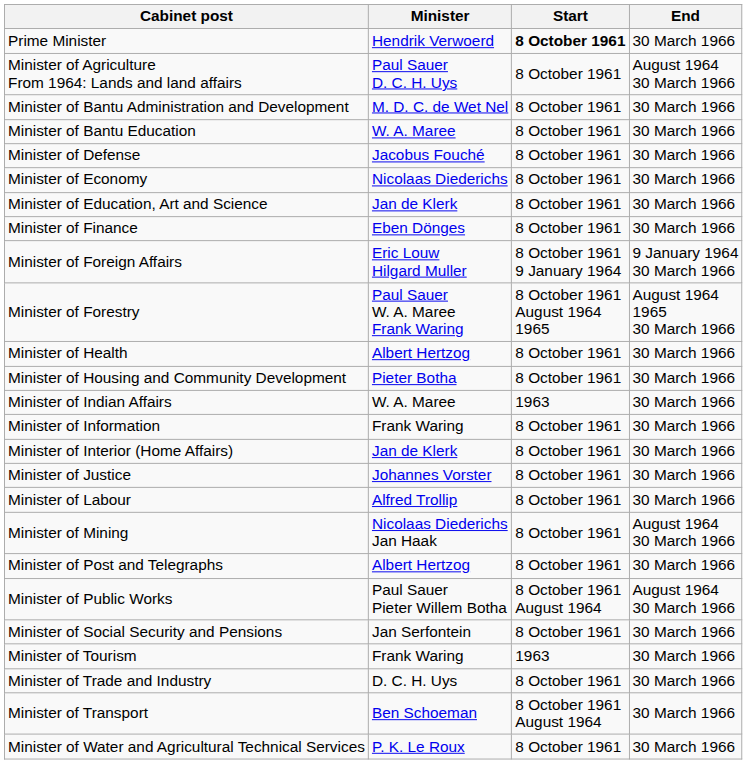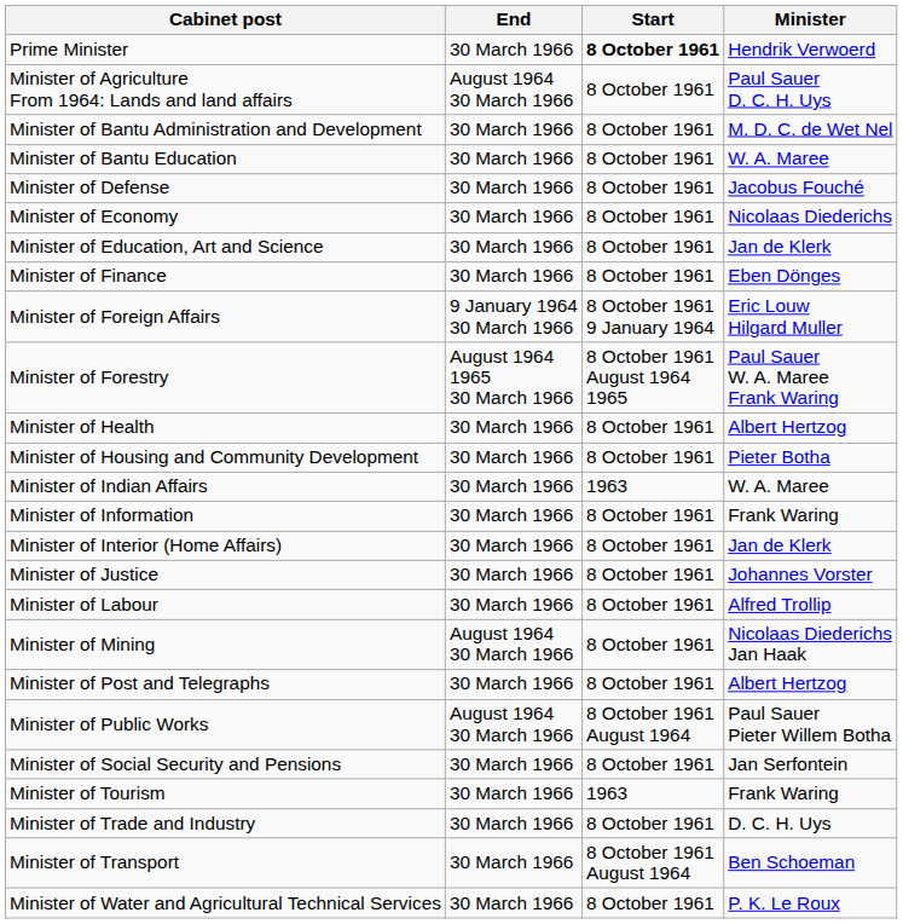columns swapped: Minister <-> End
